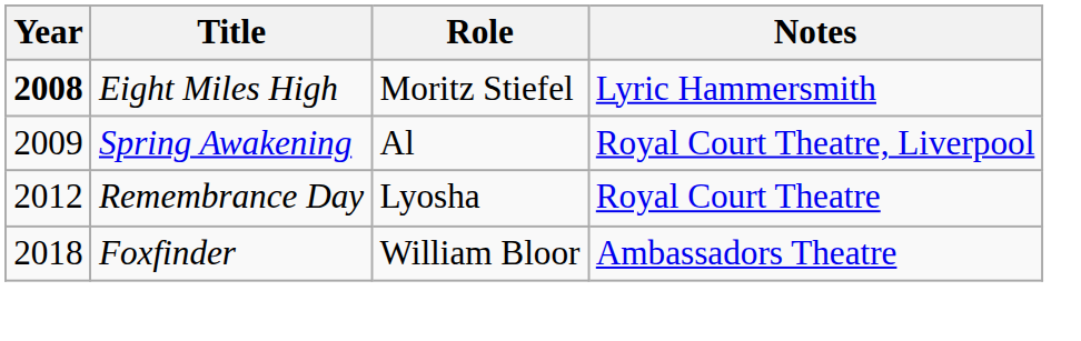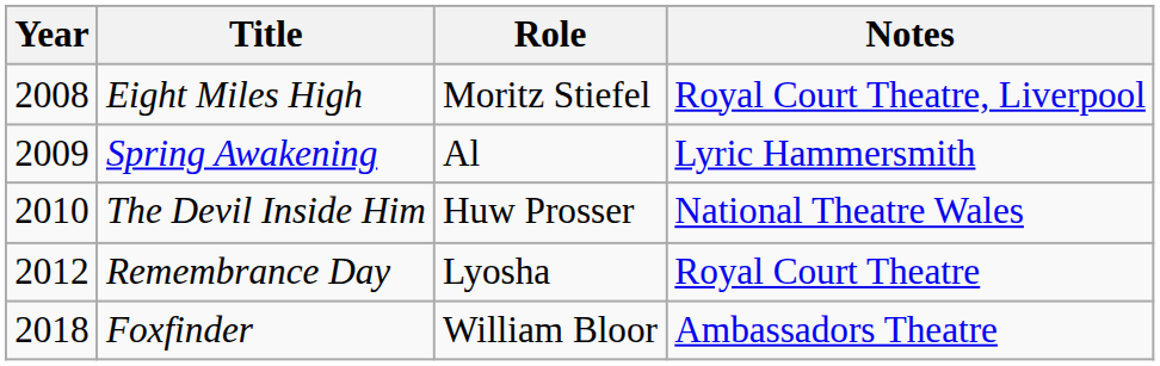Eight Miles High | Year: bold -> normal
Eight Miles High | Notes: Lyric Hammersmith -> Royal Court Theatre, Liverpool
Spring Awakening | Notes: Royal Court Theatre, Liverpool -> Lyric Hammersmith
+ row: 2010 | The Devil Inside Him | Huw Prosser | National Theatre Wales
